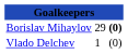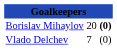Borislav Mihaylov | column 2: 29 -> 20
Vlado Delchev | column 2: 1 -> 7
